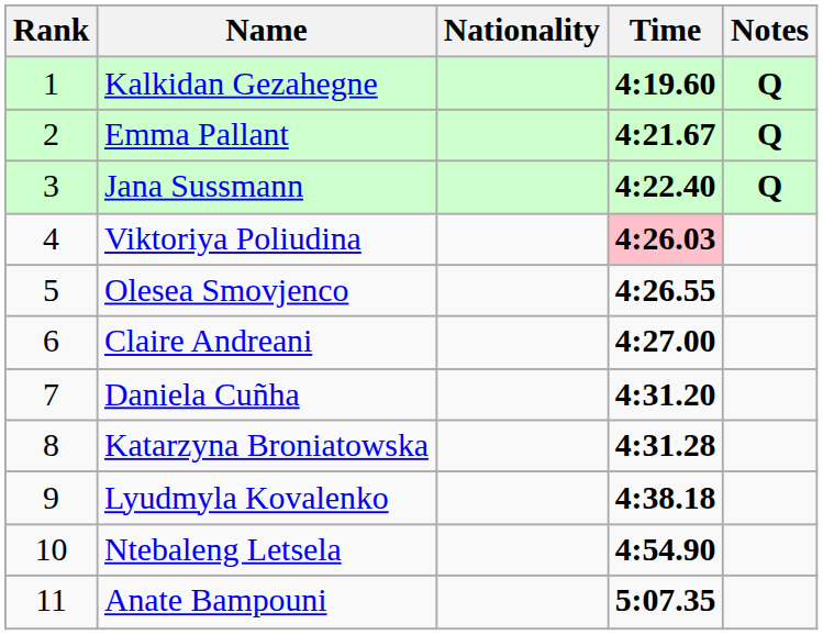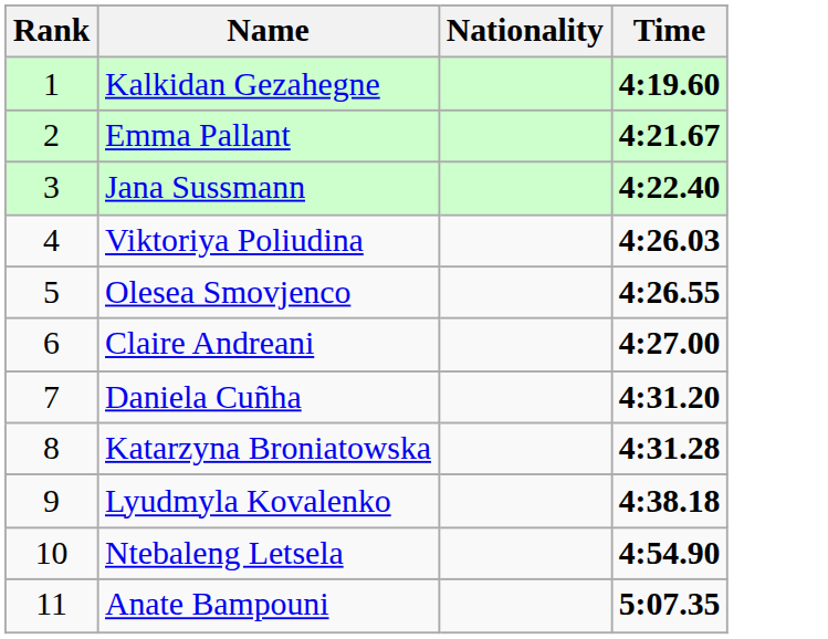- column: Notes | Q | Q | Q
Viktoriya Poliudina | Time: pink background -> no background
